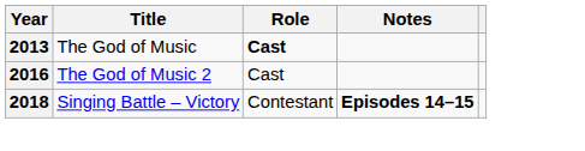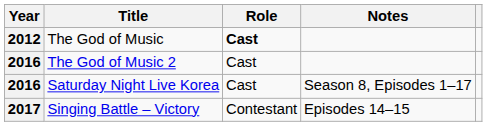The God of Music | Year: 2013 -> 2012
+ row: 2016 | Saturday Night Live Korea | Cast | Season 8, Episodes 1–17
Singing Battle – Victory | Year: 2018 -> 2017
Singing Battle – Victory | Notes: bold -> normal
